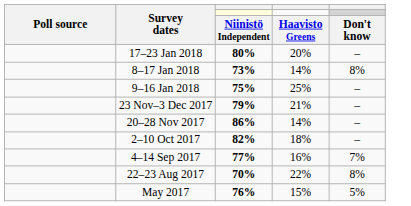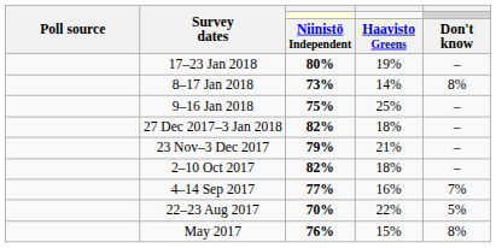17–23 Jan 2018 | column 4: 20% -> 19%
+ row: 27 Dec 2017–3 Jan 2018 | 82% | 18% | –
- row: 20–28 Nov 2017 | 86% | 14% | –
22–23 Aug 2017 | column 5: 8% -> 5%
May 2017 | column 5: 5% -> 8%
